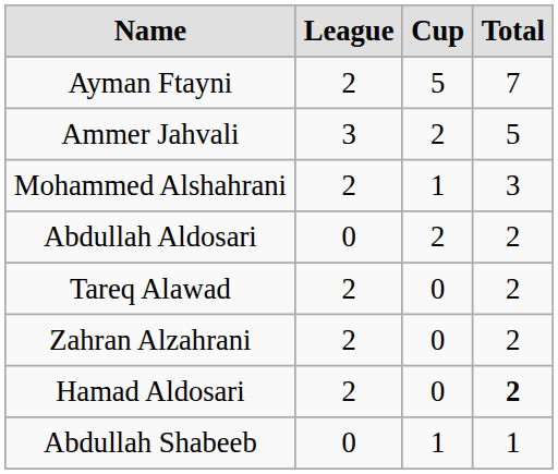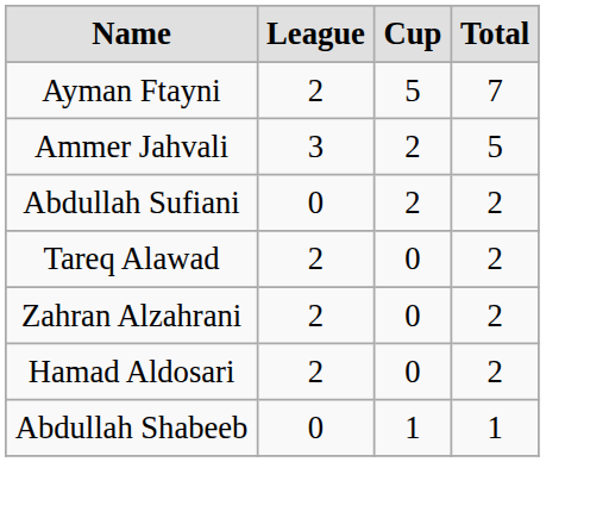- row: Mohammed Alshahrani | 2 | 1 | 3
- row: Abdullah Aldosari | 0 | 2 | 2
+ row: Abdullah Sufiani | 0 | 2 | 2
Hamad Aldosari | Total: bold -> normal
